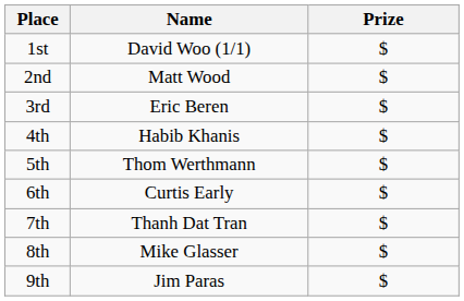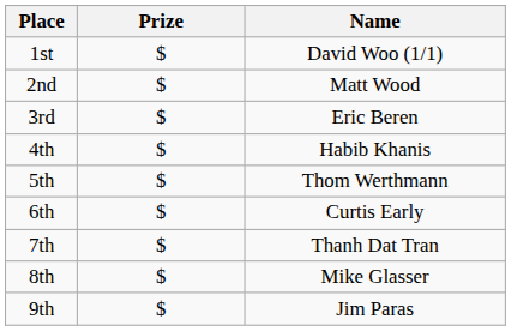columns swapped: Name <-> Prize
